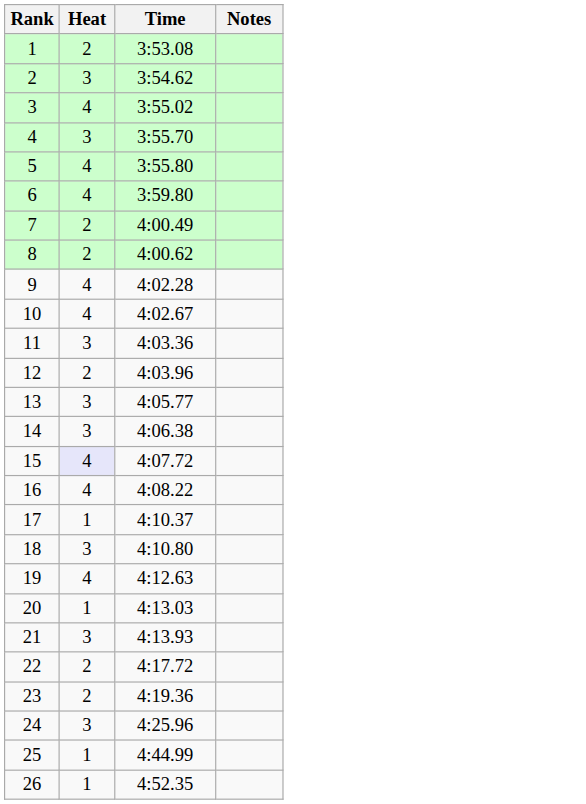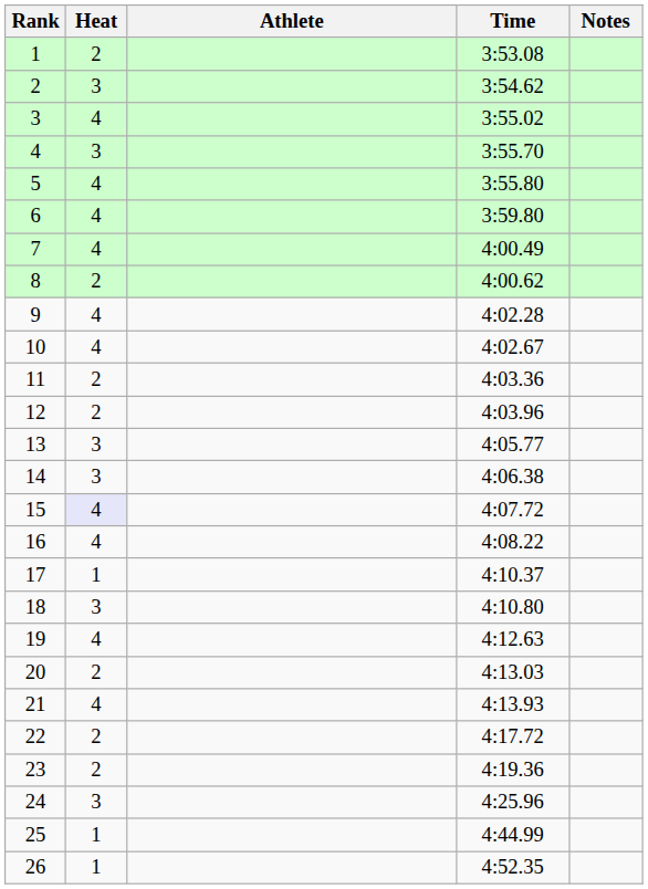+ column: Athlete
7 | Heat: 2 -> 4
11 | Heat: 3 -> 2
20 | Heat: 1 -> 2
21 | Heat: 3 -> 4
